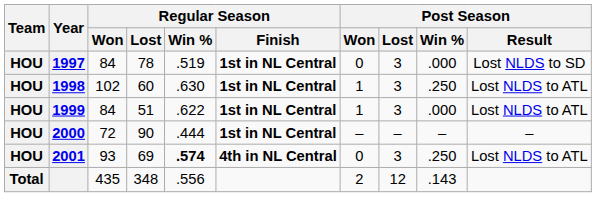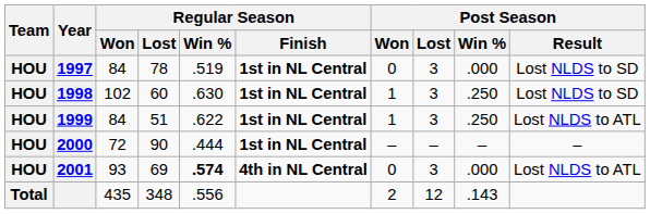1998 | Post Season / Result: Lost NLDS to ATL -> Lost NLDS to SD
1999 | Post Season / Win %: .000 -> .250
2001 | Post Season / Win %: .250 -> .000
